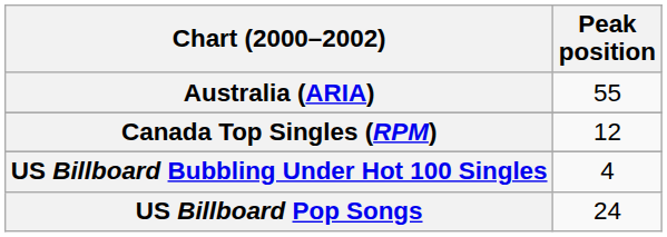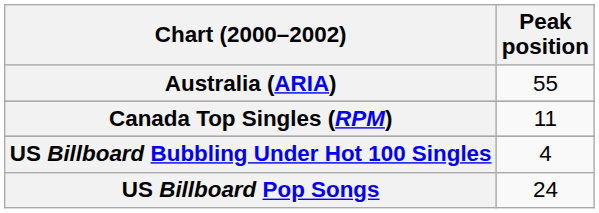Canada Top Singles (RPM) | Peak position: 12 -> 11
